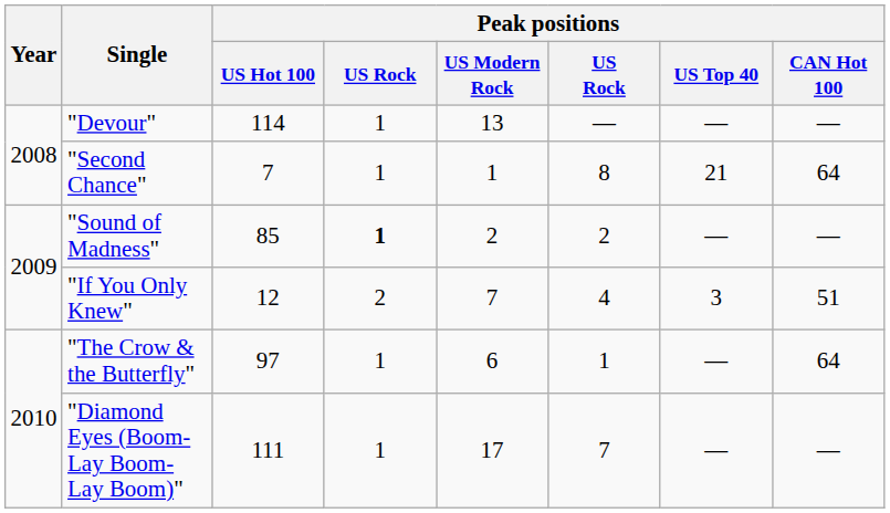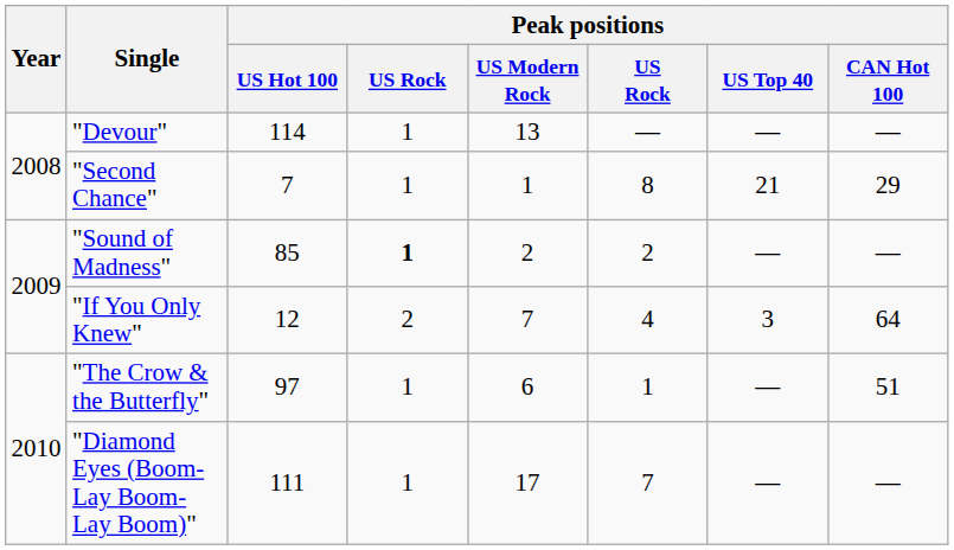"Second Chance" | Peak positions / CAN Hot 100: 64 -> 29
"If You Only Knew" | Peak positions / CAN Hot 100: 51 -> 64
"The Crow & the Butterfly" | Peak positions / CAN Hot 100: 64 -> 51
